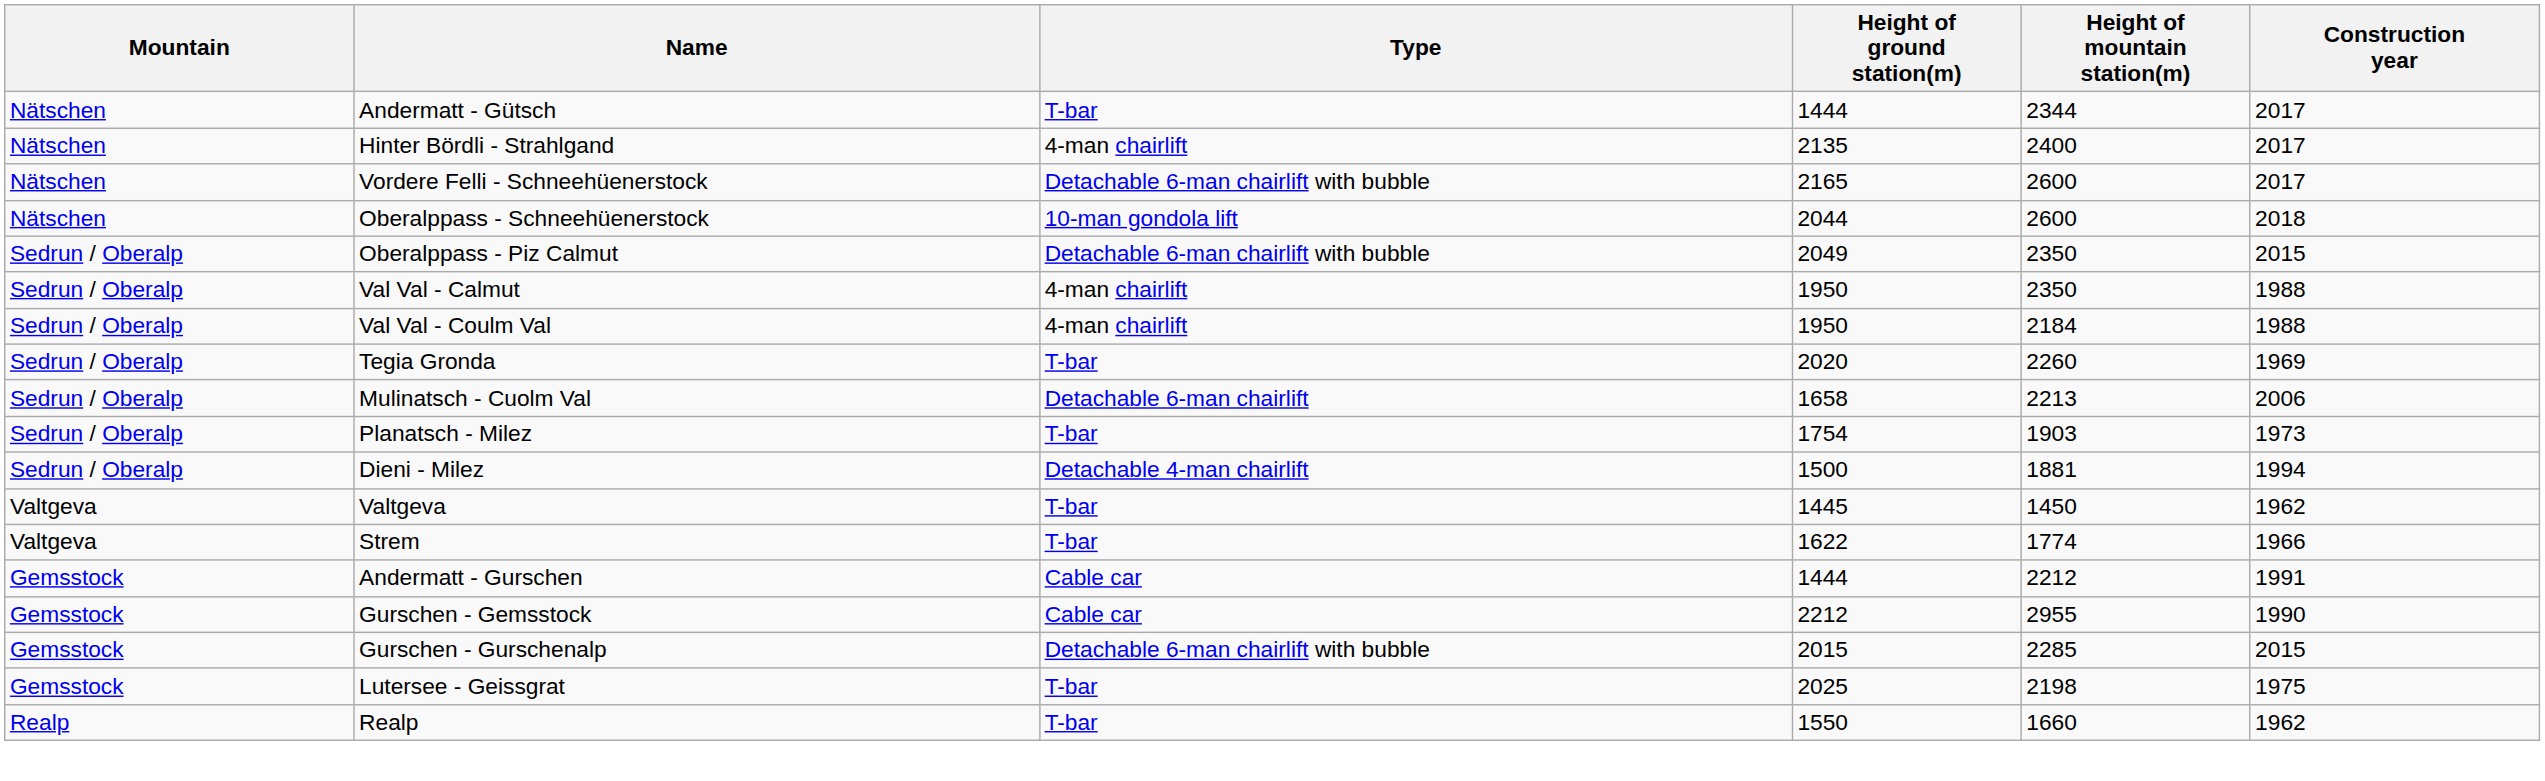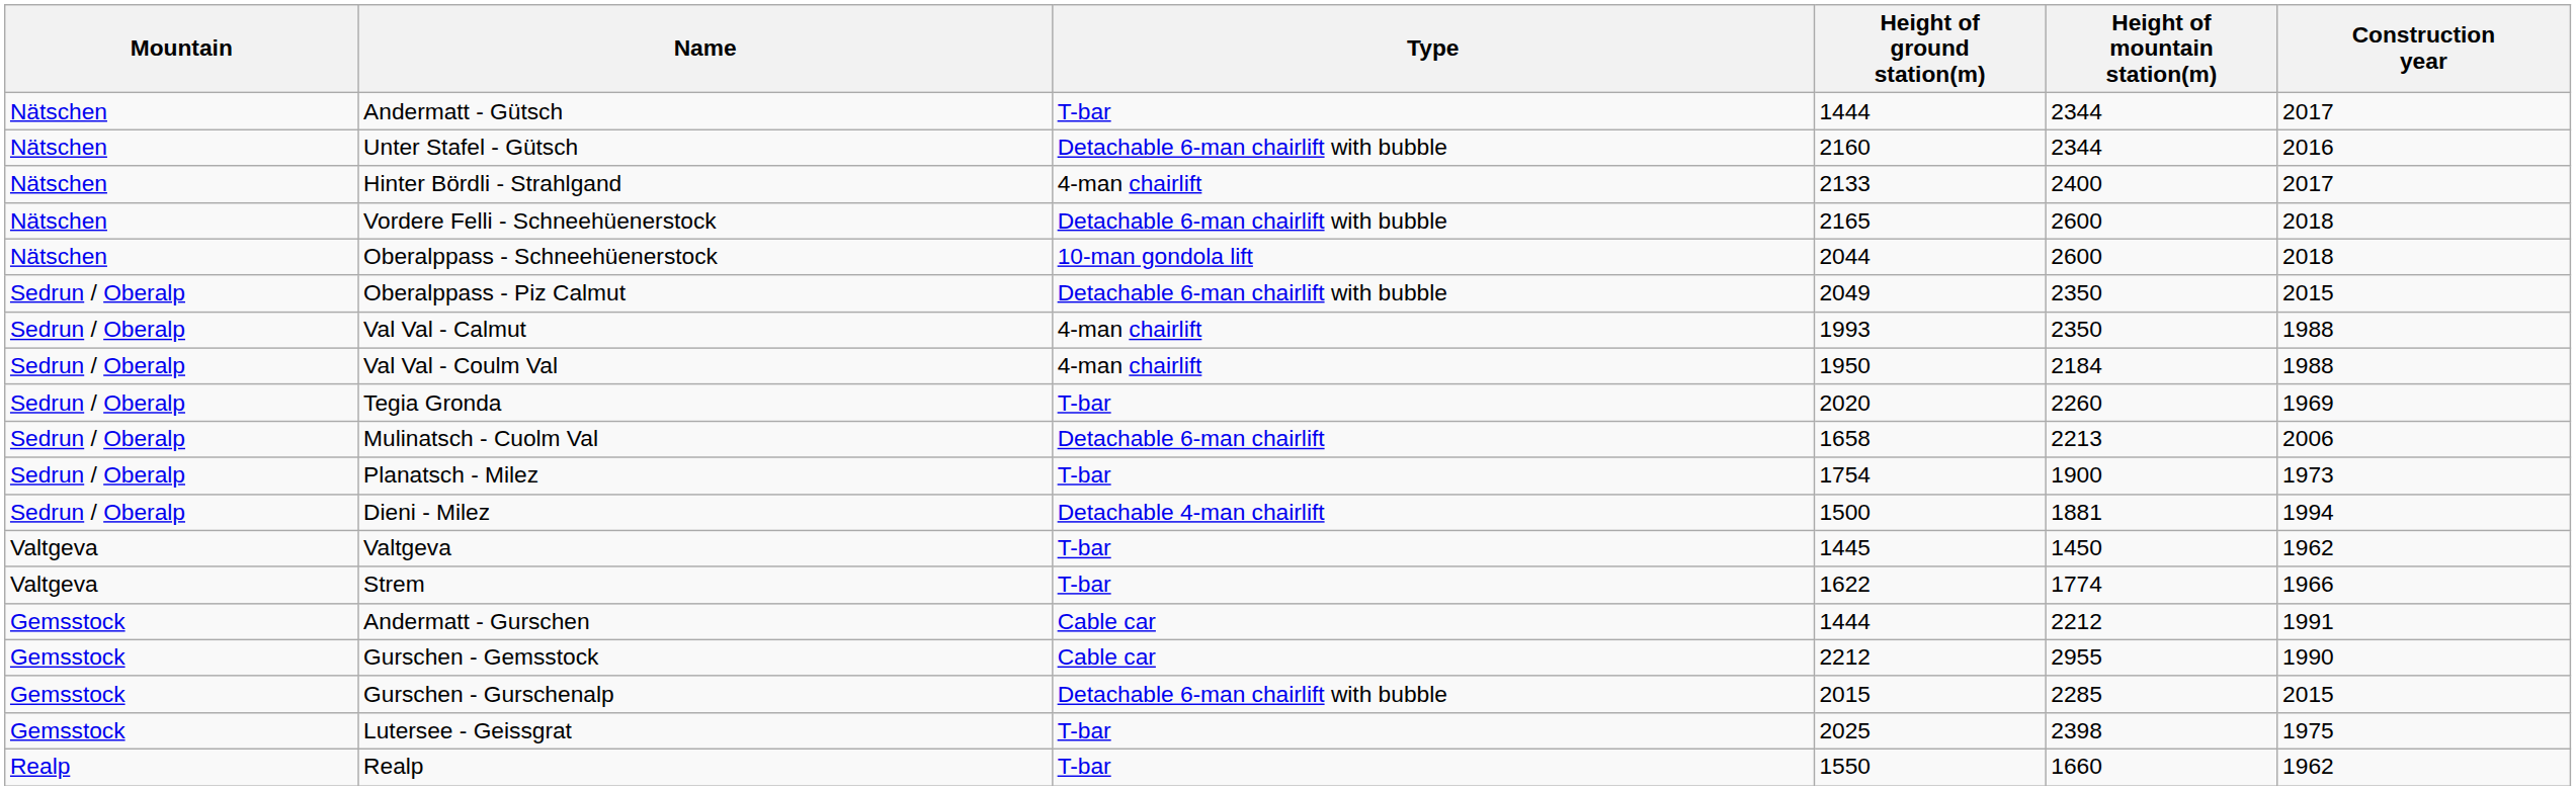+ row: Nätschen | Unter Stafel - Gütsch | Detachable 6-man chairlift with bubble | 2160 | 2344 | 2016
Hinter Bördli - Strahlgand | Height of ground station(m): 2135 -> 2133
Vordere Felli - Schneehüenerstock | Construction year: 2017 -> 2018
Val Val - Calmut | Height of ground station(m): 1950 -> 1993
Planatsch - Milez | Height of mountain station(m): 1903 -> 1900
Lutersee - Geissgrat | Height of mountain station(m): 2198 -> 2398
